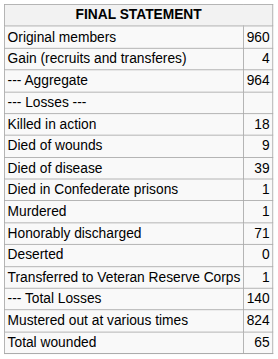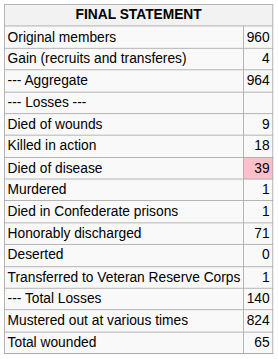rows swapped: Killed in action <-> Died of wounds
Died of disease | column 2: no background -> pink background
rows swapped: Died in Confederate prisons <-> Murdered
